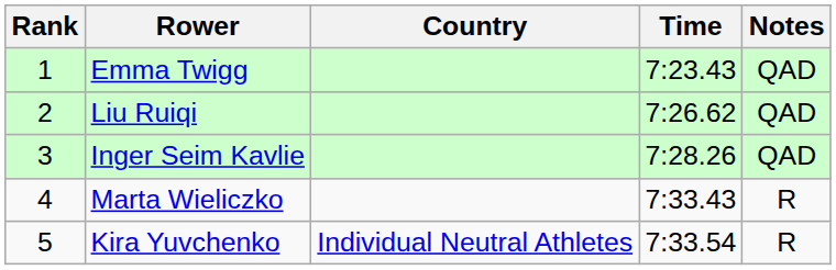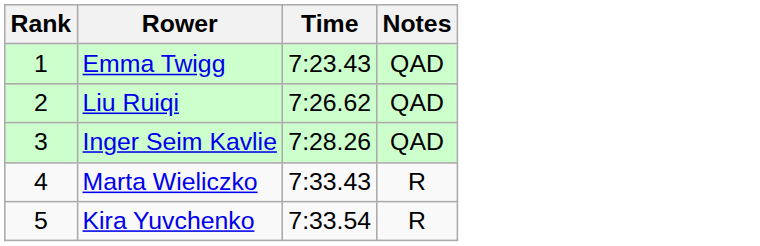- column: Country | Individual Neutral Athletes
